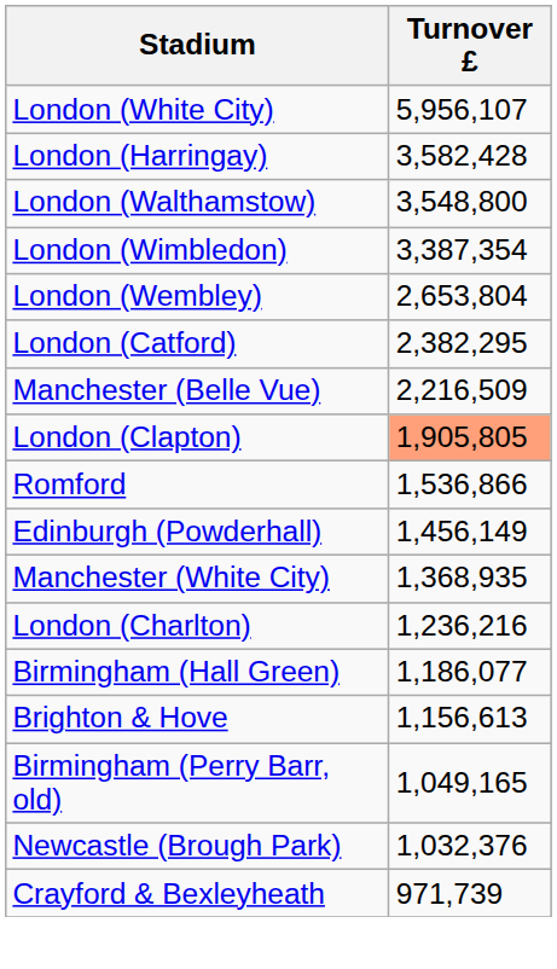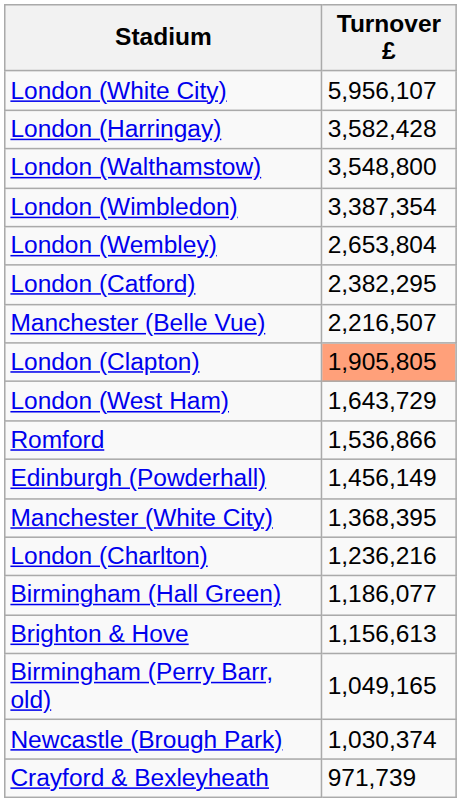Manchester (Belle Vue) | Turnover £: 2,216,509 -> 2,216,507
+ row: London (West Ham) | 1,643,729
Manchester (White City) | Turnover £: 1,368,935 -> 1,368,395
Newcastle (Brough Park) | Turnover £: 1,032,376 -> 1,030,374
